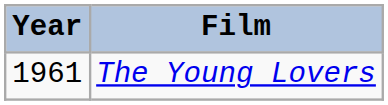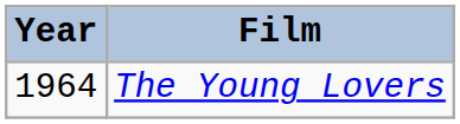The Young Lovers | Year: 1961 -> 1964
